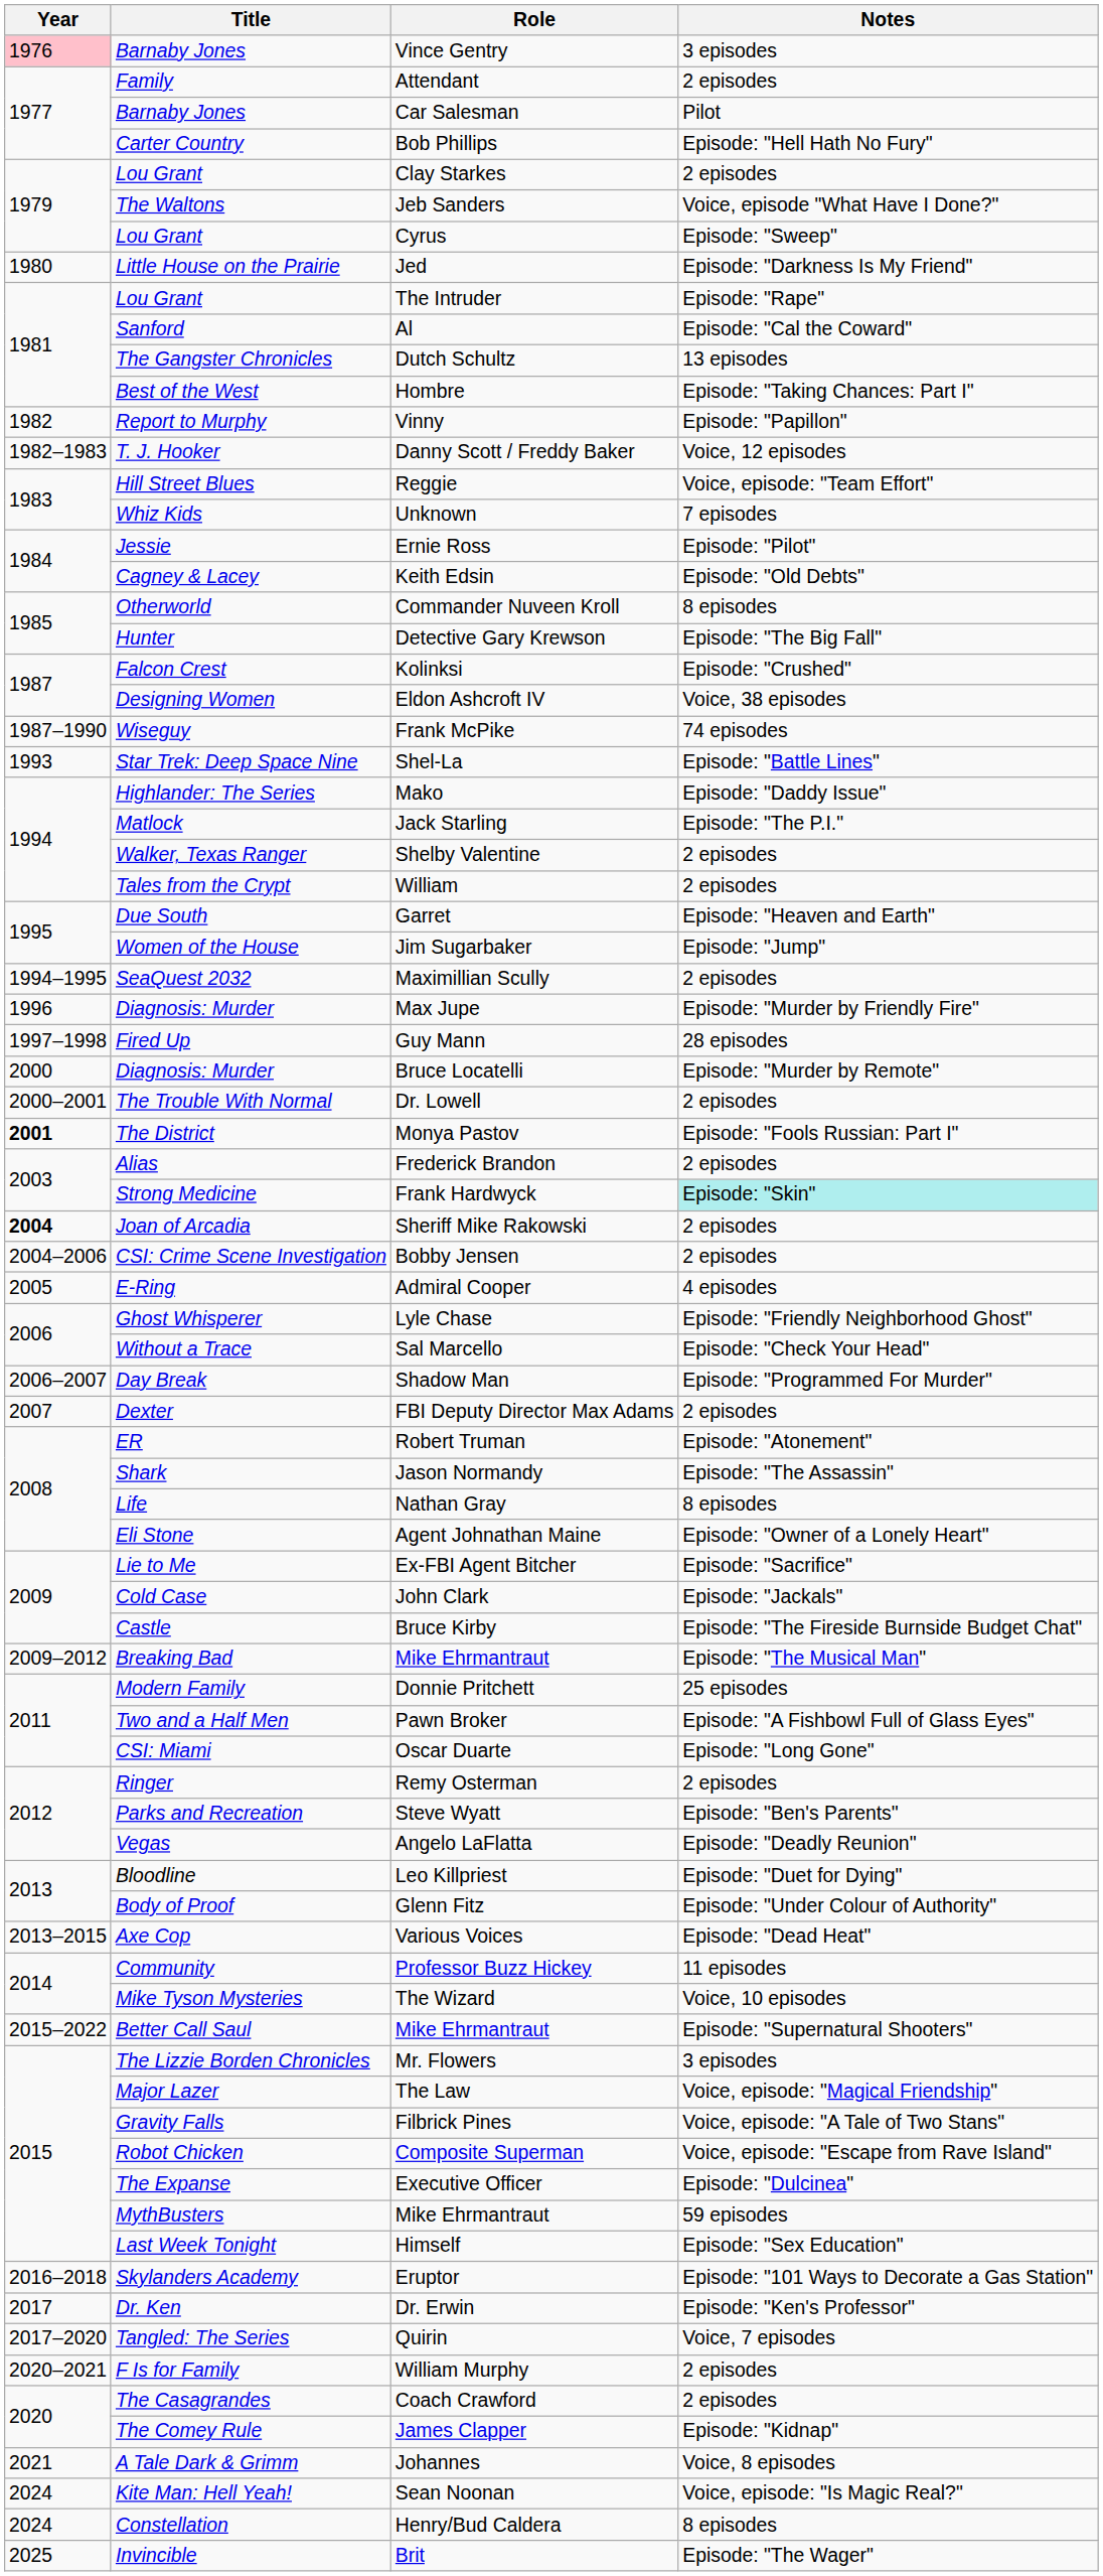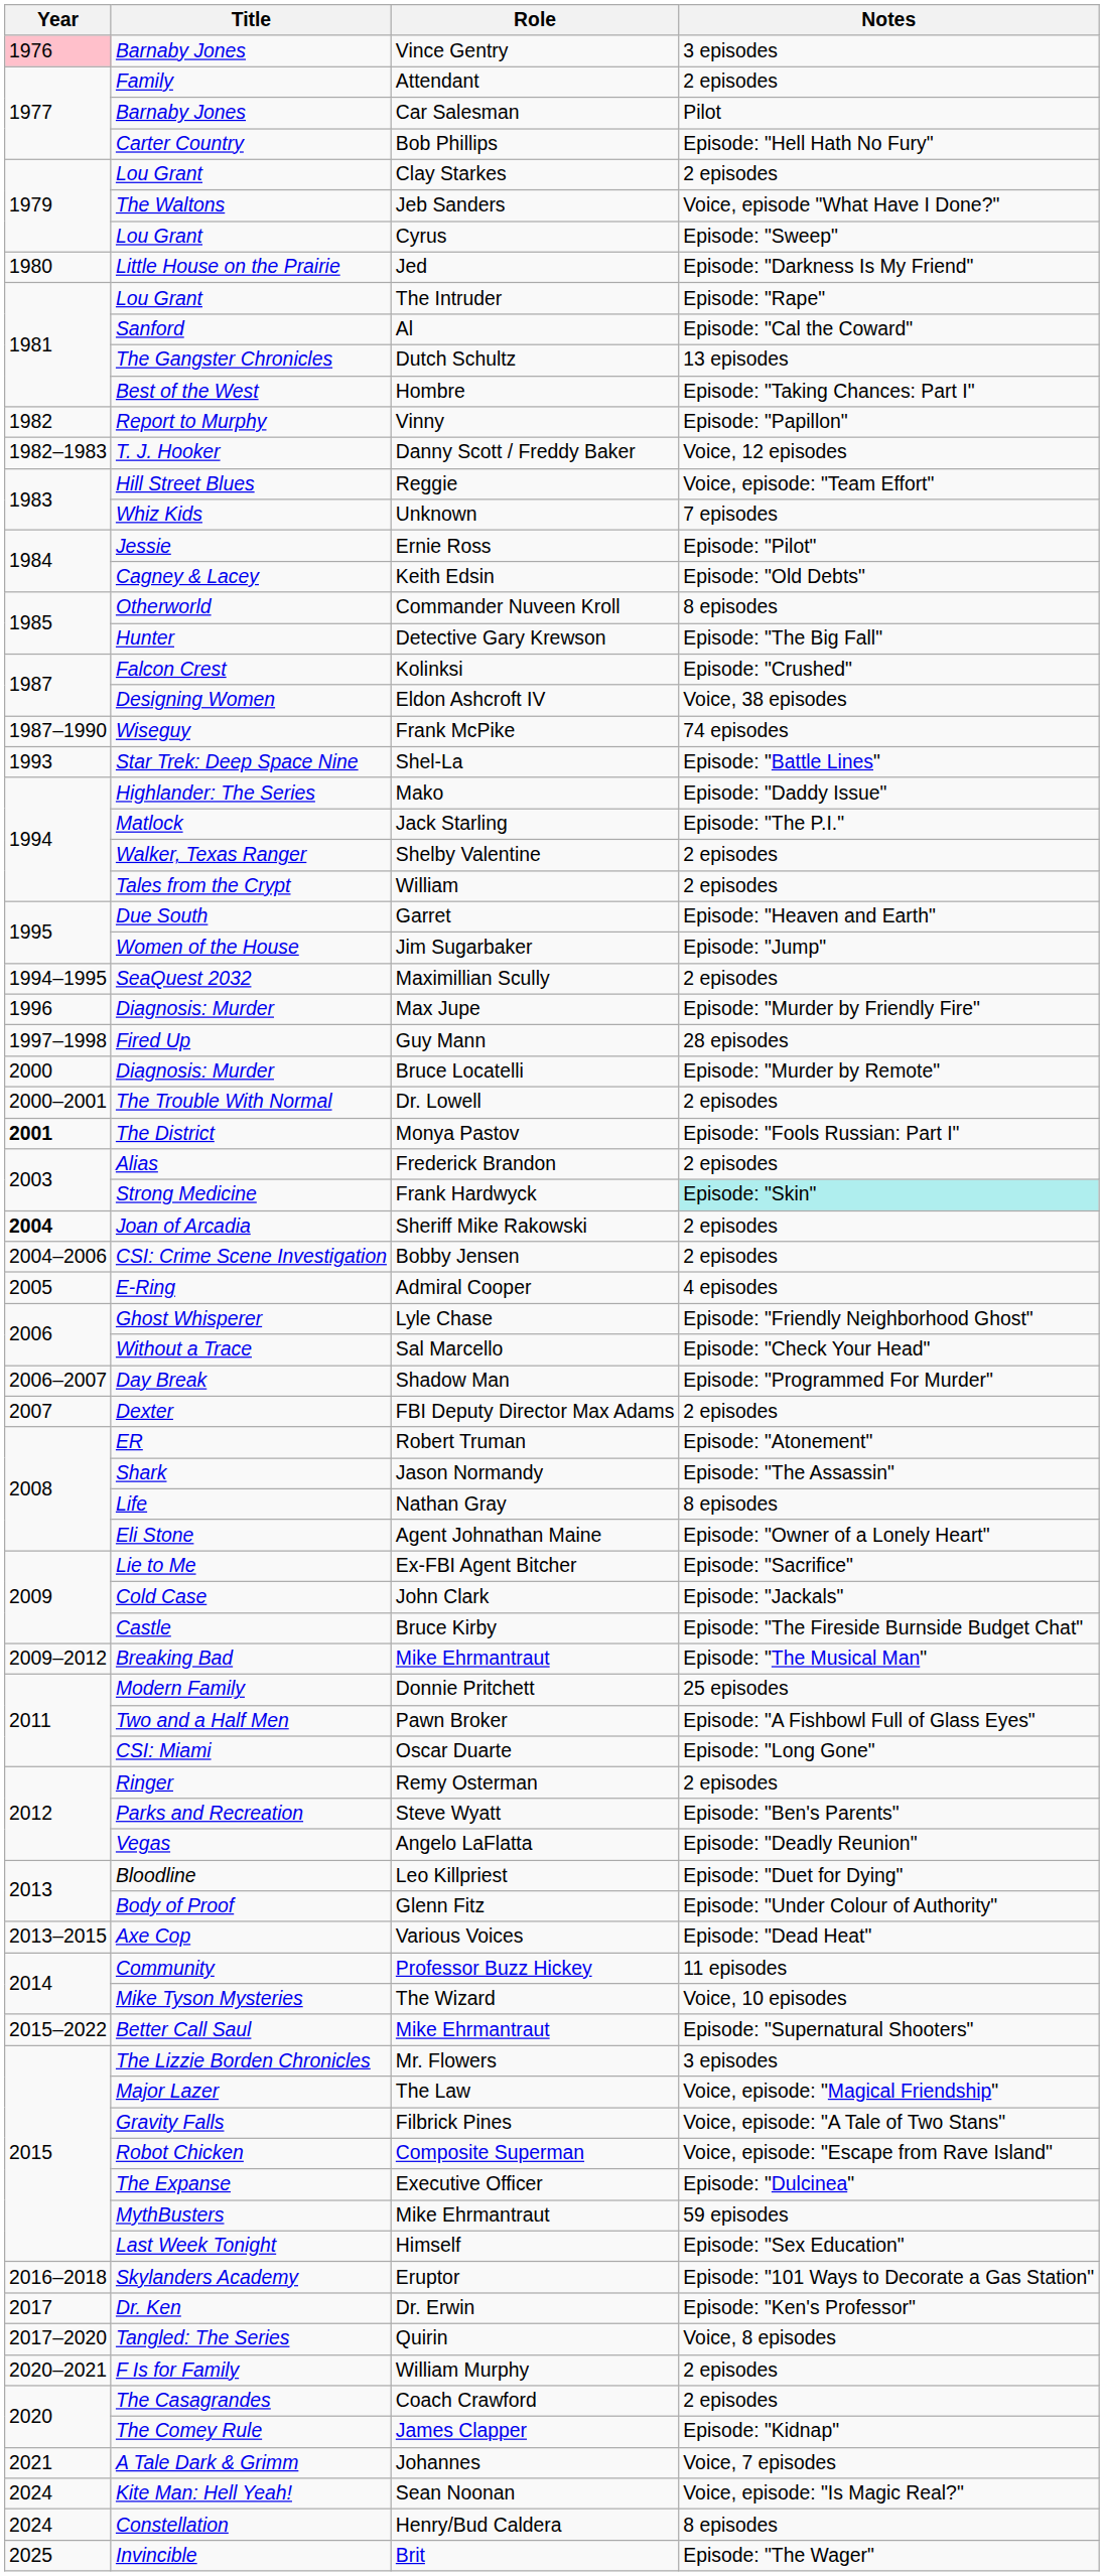Quirin | Notes: Voice, 7 episodes -> Voice, 8 episodes
Johannes | Notes: Voice, 8 episodes -> Voice, 7 episodes
